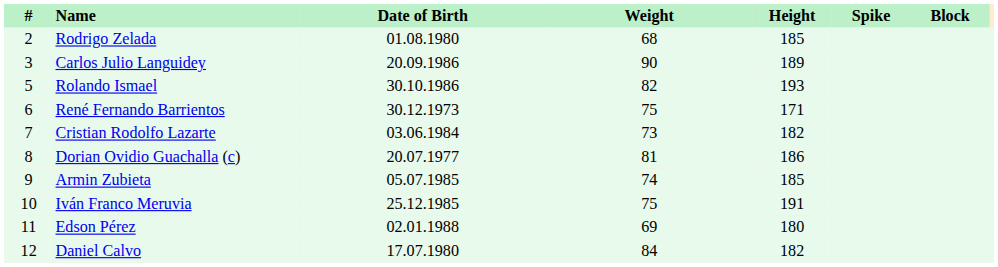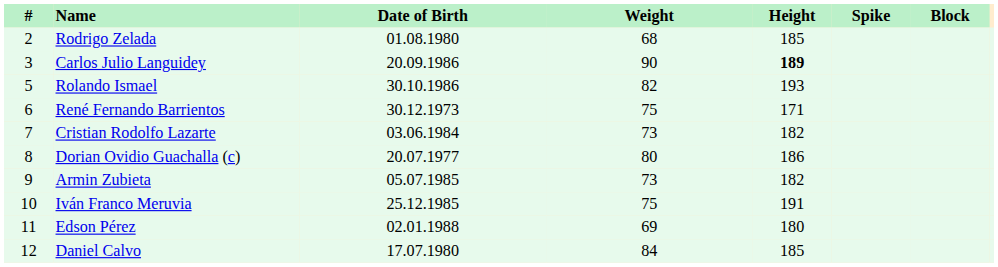Carlos Julio Languidey | Height: normal -> bold
Dorian Ovidio Guachalla (c) | Weight: 81 -> 80
Armin Zubieta | Weight: 74 -> 73
Armin Zubieta | Height: 185 -> 182
Daniel Calvo | Height: 182 -> 185
